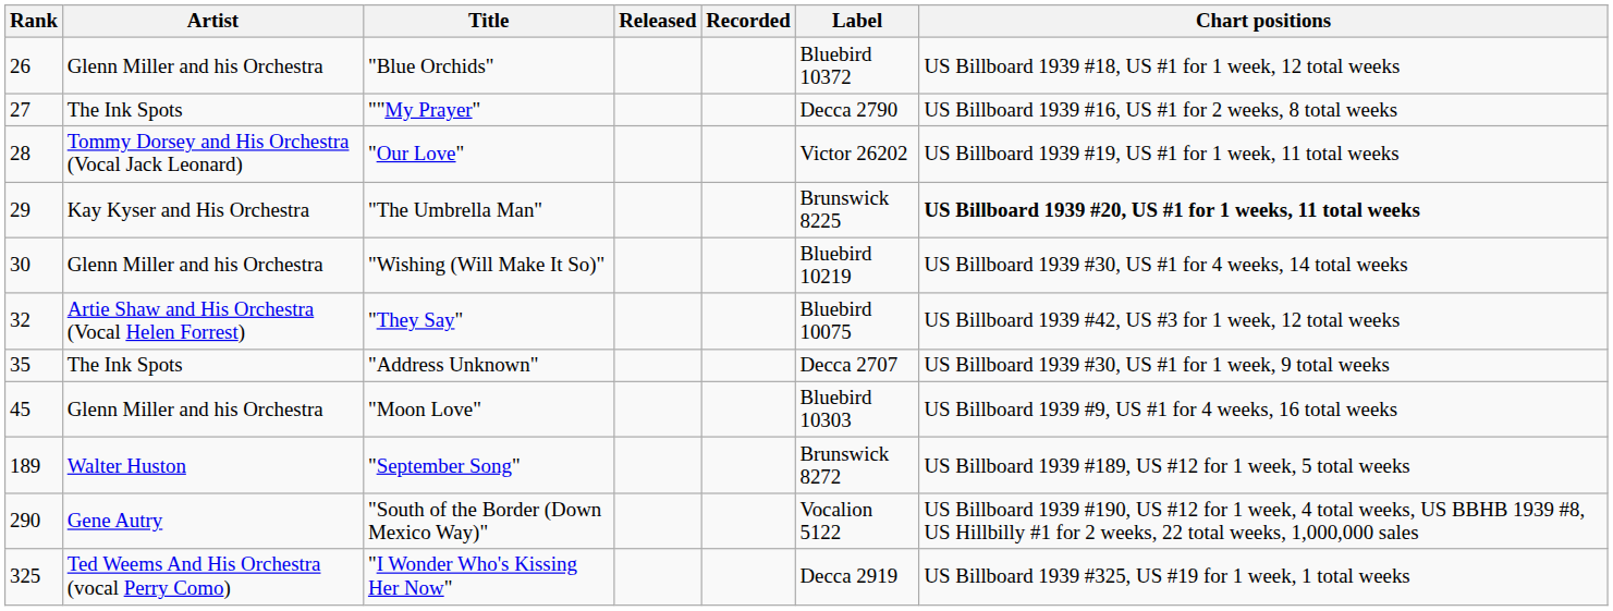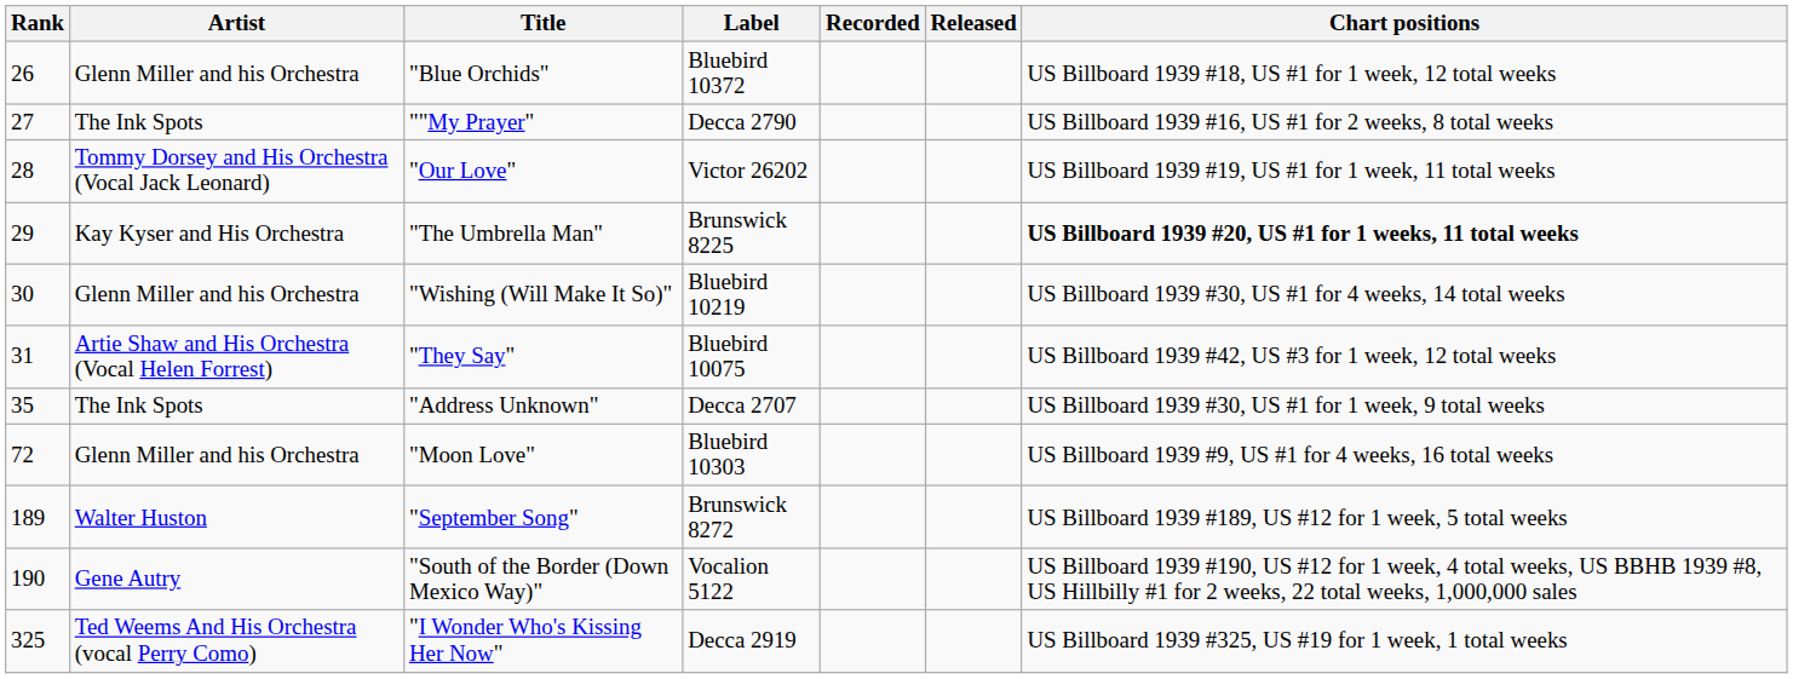columns swapped: Label <-> Released
"They Say" | Rank: 32 -> 31
"Moon Love" | Rank: 45 -> 72
"South of the Border (Down Mexico Way)" | Rank: 290 -> 190
